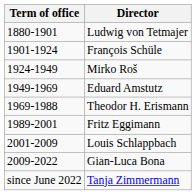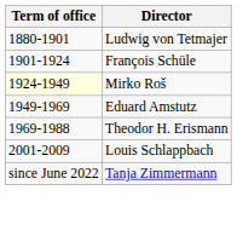Mirko Roš | Term of office: no background -> lightyellow background
- row: 1989-2001 | Fritz Eggimann
- row: 2009-2022 | Gian-Luca Bona
